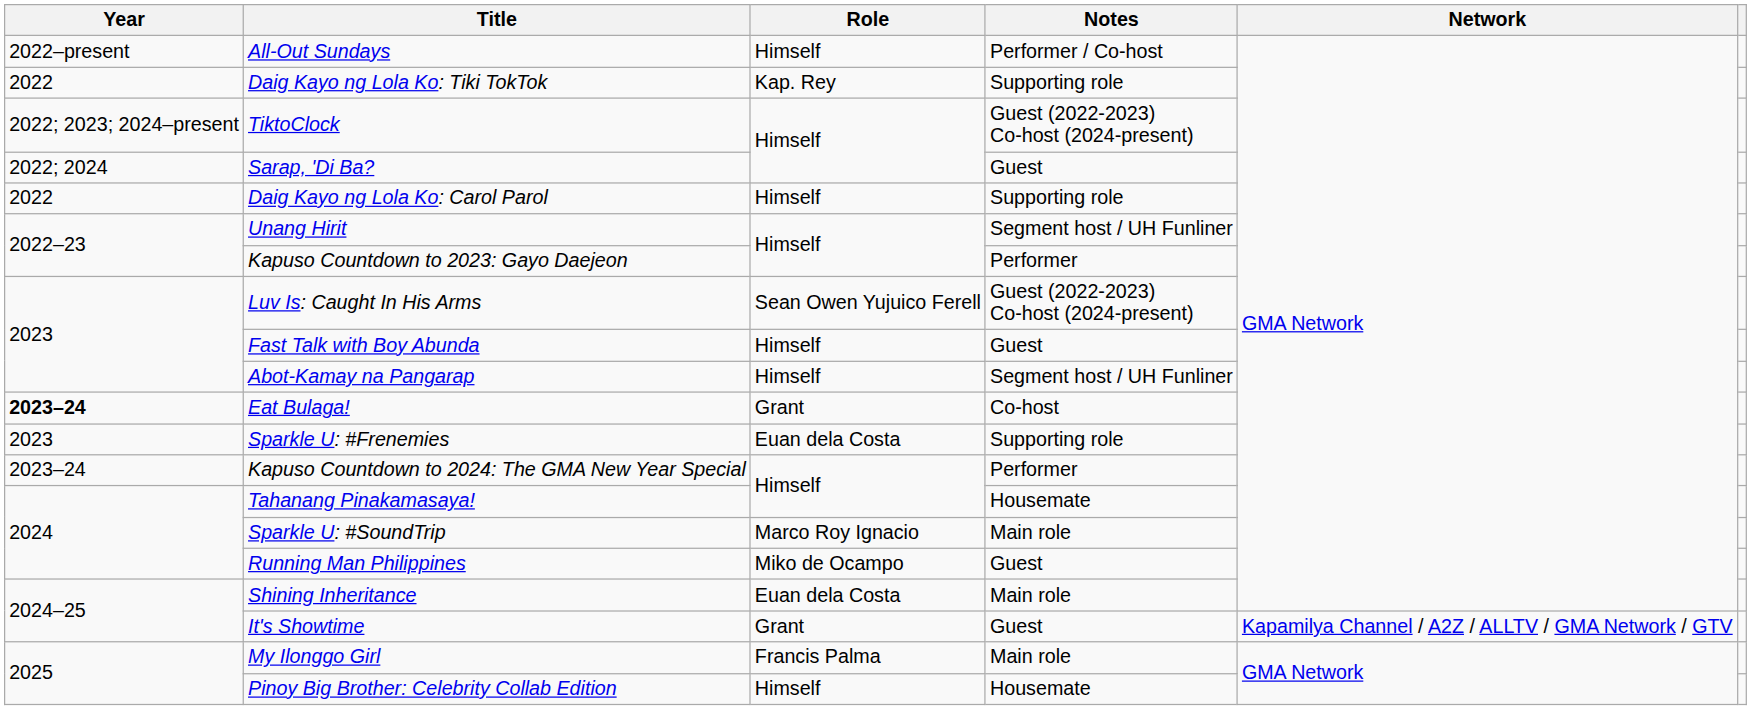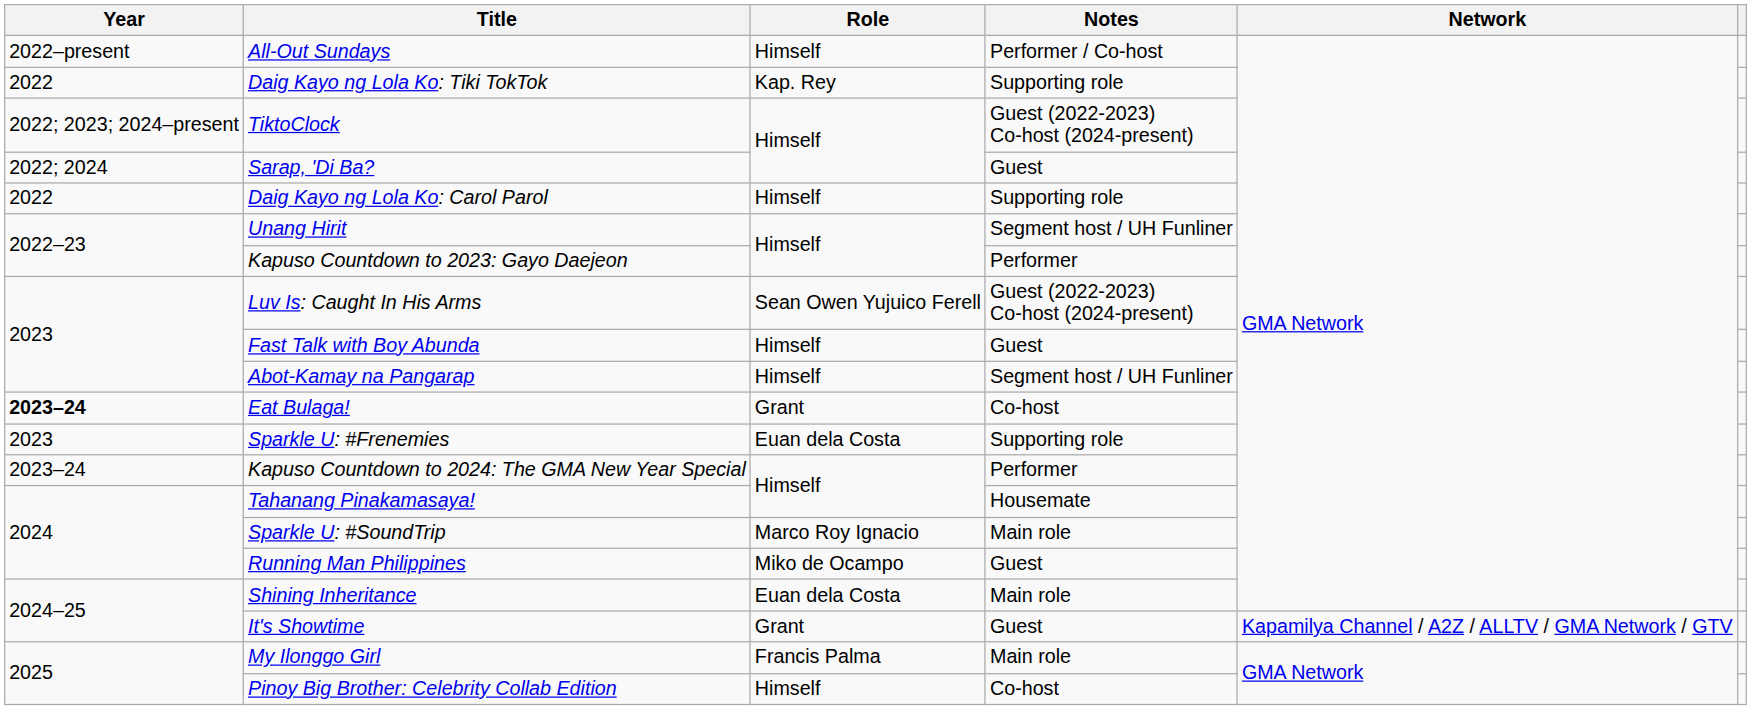Pinoy Big Brother: Celebrity Collab Edition | Notes: Housemate -> Co-host
